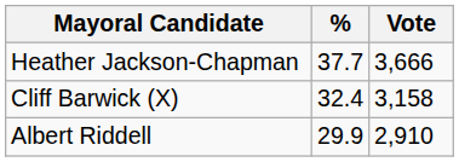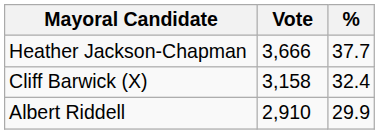columns swapped: Vote <-> %
